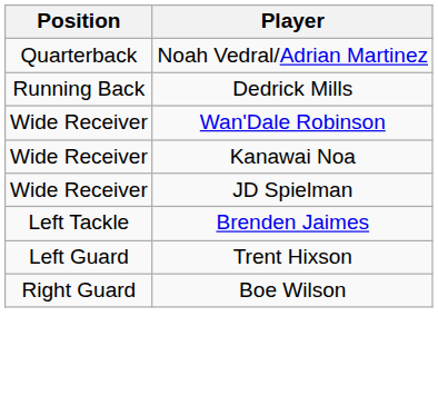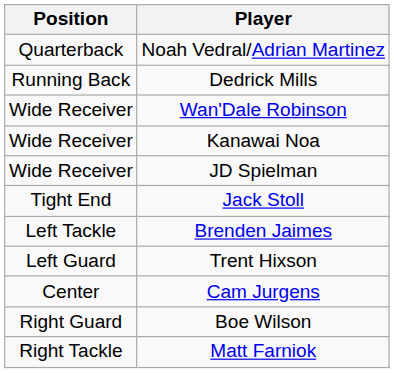+ row: Tight End | Jack Stoll
+ row: Center | Cam Jurgens
+ row: Right Tackle | Matt Farniok
